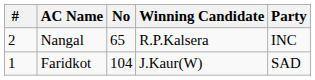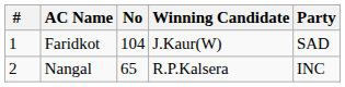rows swapped: Faridkot <-> Nangal
